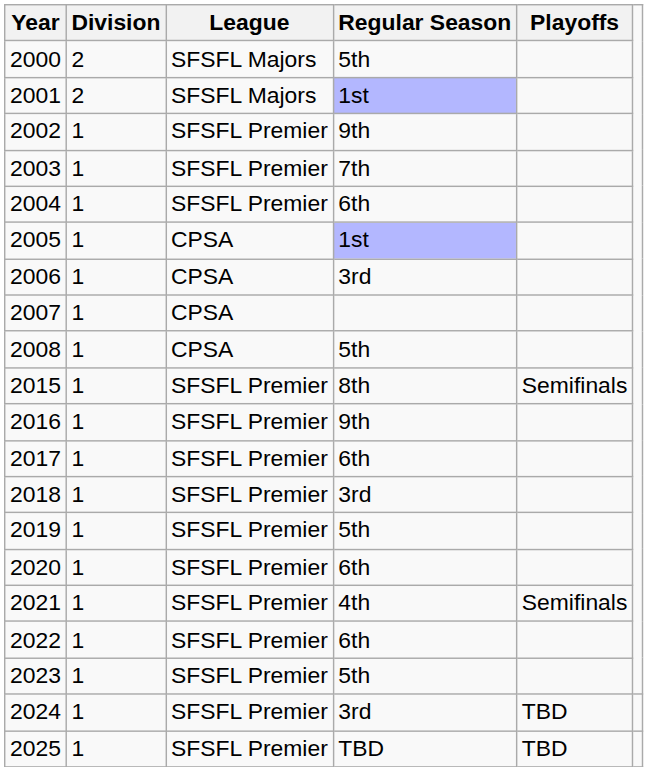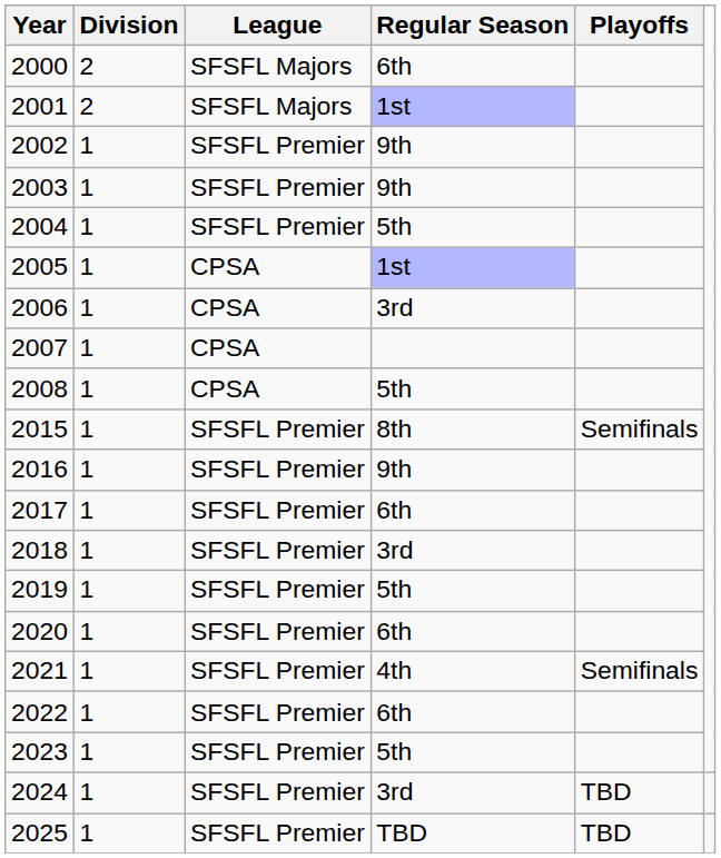2000 | Regular Season: 5th -> 6th
2003 | Regular Season: 7th -> 9th
2004 | Regular Season: 6th -> 5th
